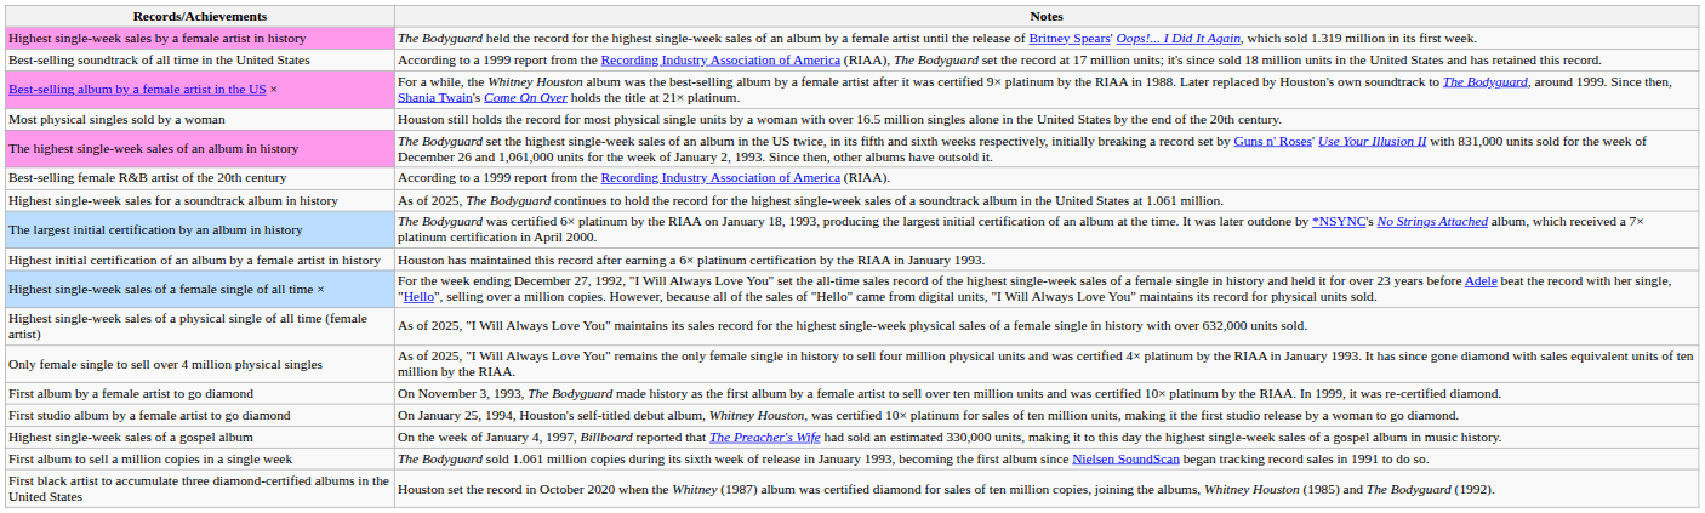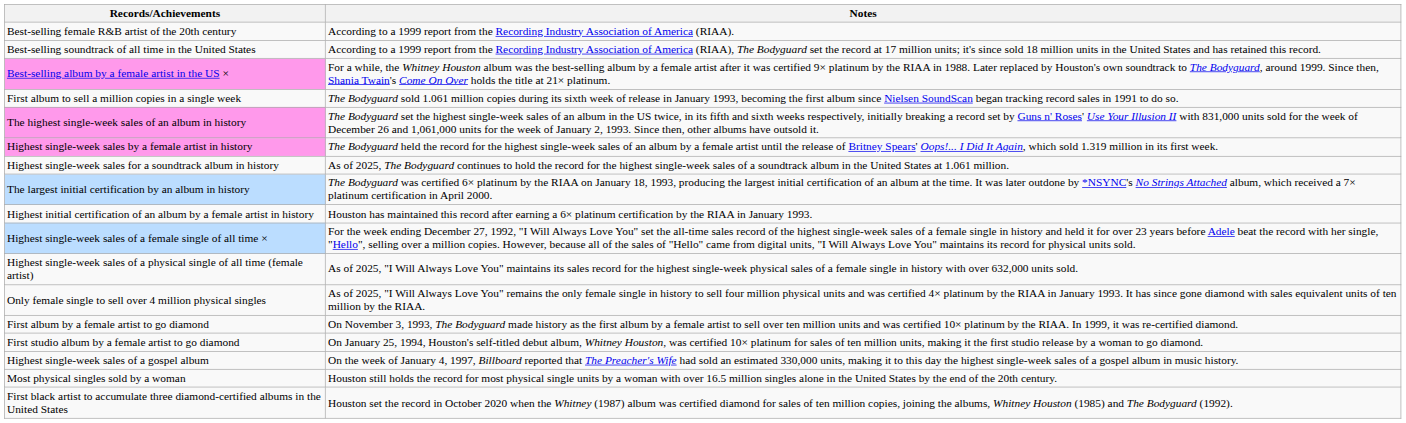rows swapped: Best-selling female R&B artist of the 20th century <-> Highest single-week sales by a female artist in history
rows swapped: First album to sell a million copies in a single week <-> Most physical singles sold by a woman
